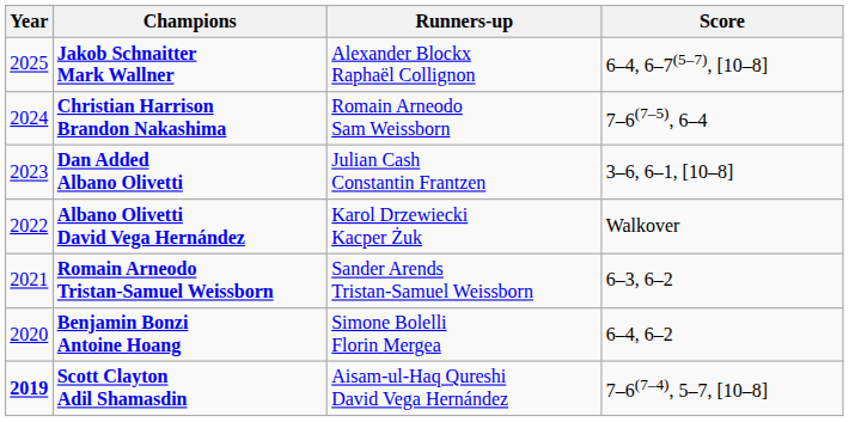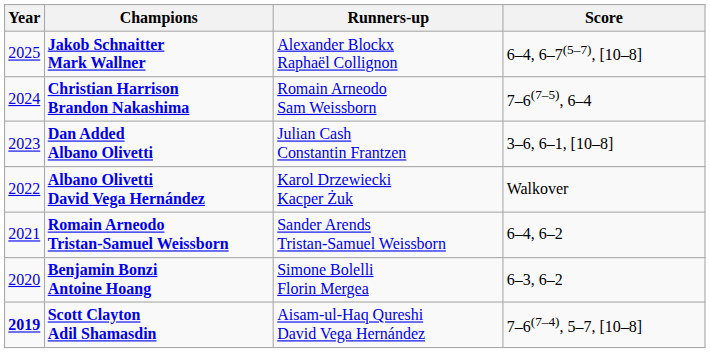Romain Arneodo Tristan-Samuel Weissborn | Score: 6–3, 6–2 -> 6–4, 6–2
Benjamin Bonzi Antoine Hoang | Score: 6–4, 6–2 -> 6–3, 6–2
